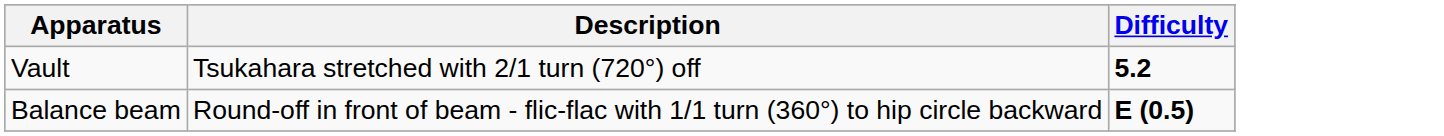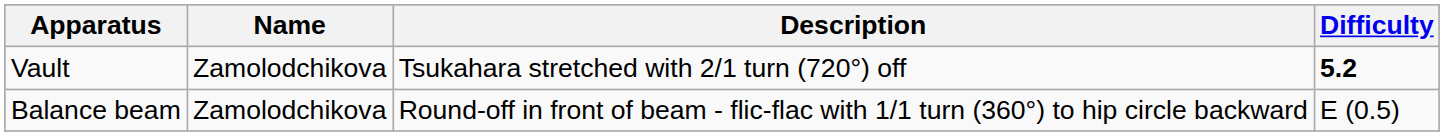+ column: Name | Zamolodchikova | Zamolodchikova
Balance beam | Difficulty: bold -> normal
